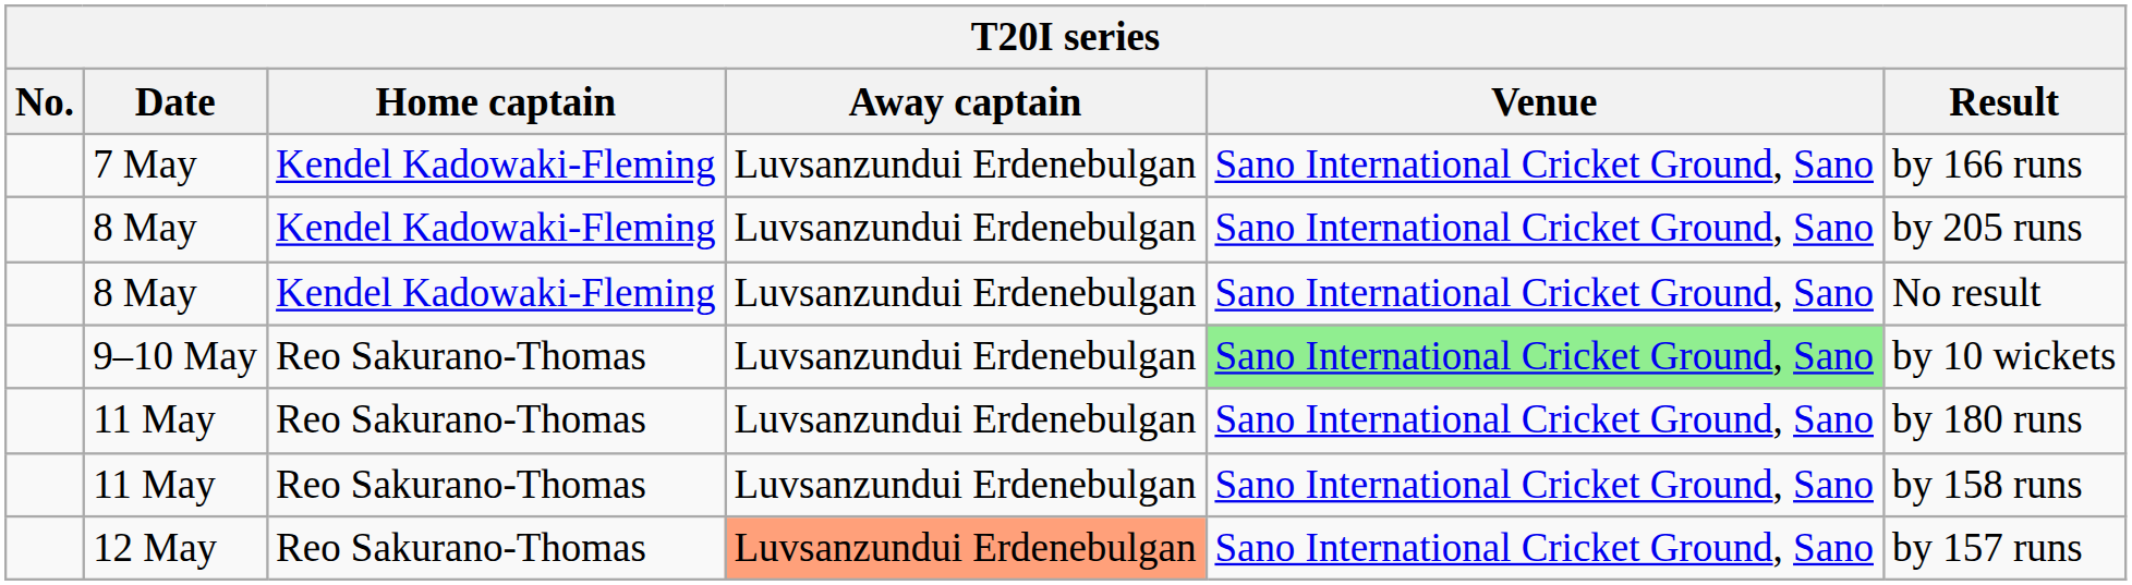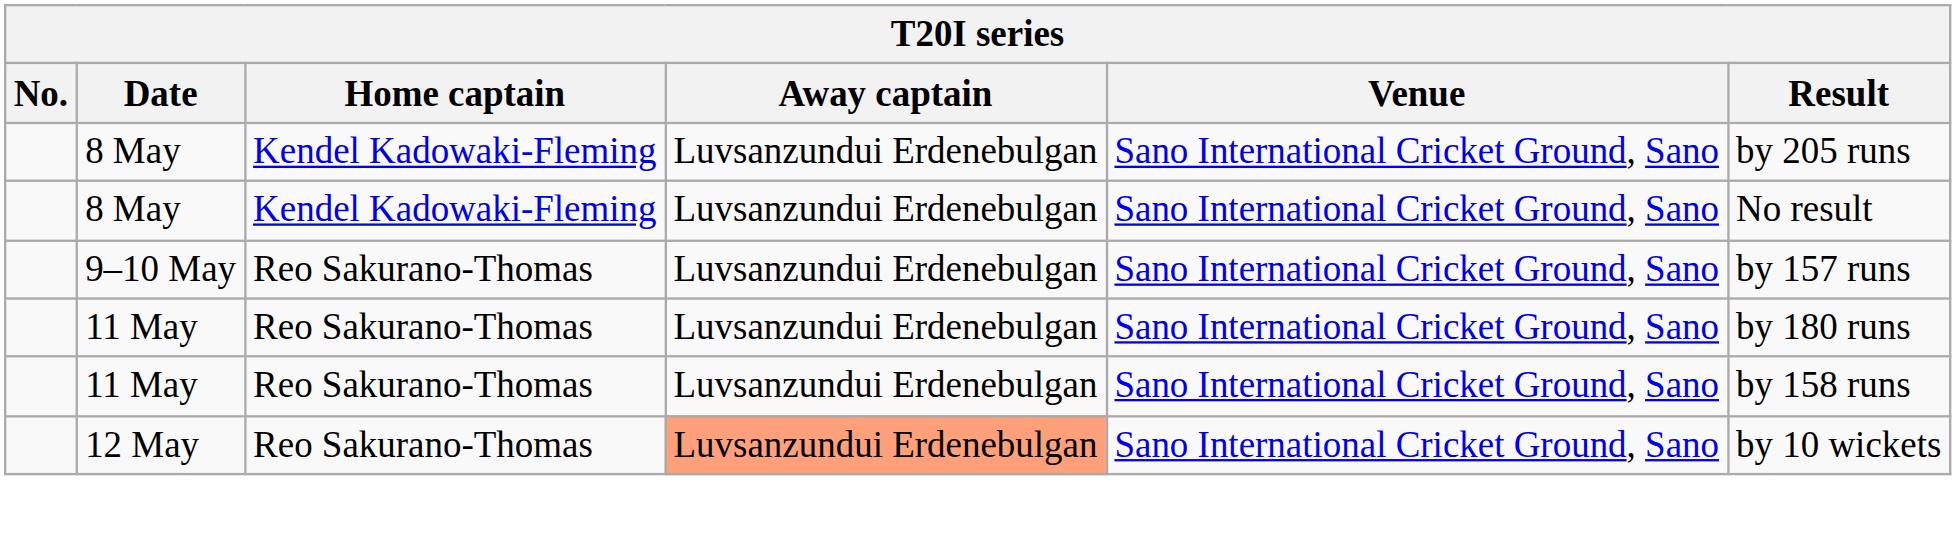- row: 7 May | Kendel Kadowaki-Fleming | Luvsanzundui Erdenebulgan | Sano International Cricket Ground, Sano | by 166 runs
9–10 May | Venue: lightgreen background -> no background
9–10 May | Result: by 10 wickets -> by 157 runs
12 May | Result: by 157 runs -> by 10 wickets
